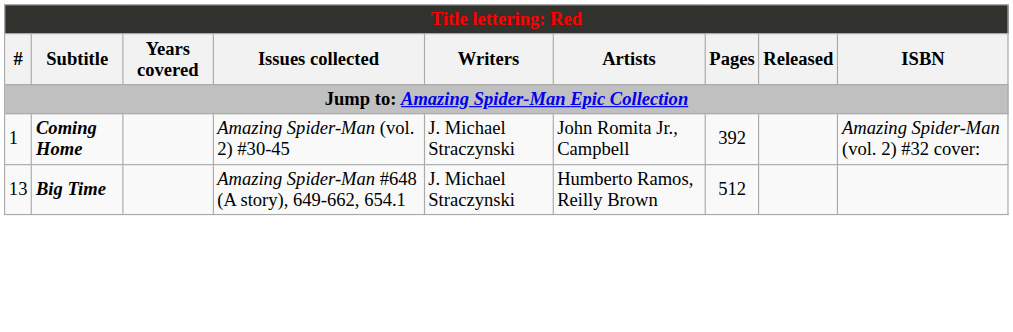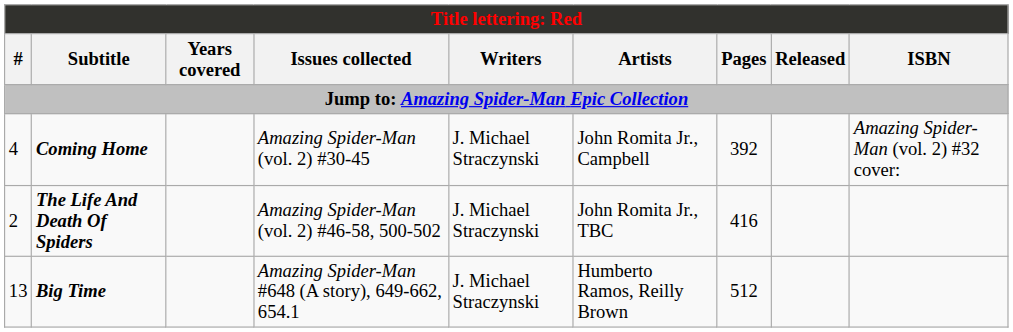Coming Home | #: 1 -> 4
+ row: 2 | The Life And Death Of Spiders | Amazing Spider-Man (vol. 2) #46-58, 500-502 | J. Michael Straczynski | John Romita Jr., TBC | 416
